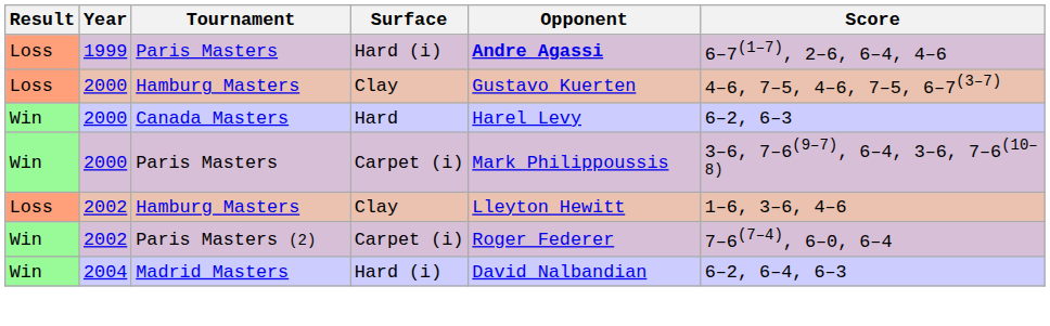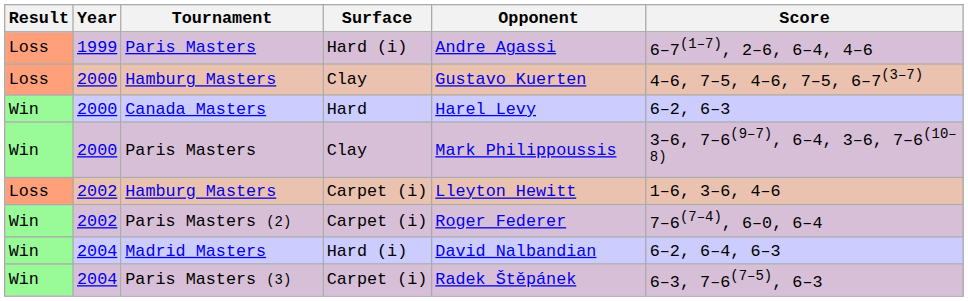1999 / Paris Masters | Opponent: bold -> normal
2000 / Paris Masters | Surface: Carpet (i) -> Clay
2002 / Hamburg Masters | Surface: Clay -> Carpet (i)
+ row: Win | 2004 | Paris Masters (3) | Carpet (i) | Radek Štěpánek | 6–3, 7–6(7–5), 6–3
